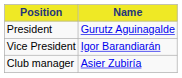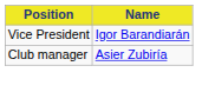- row: President | Gurutz Aguinagalde
